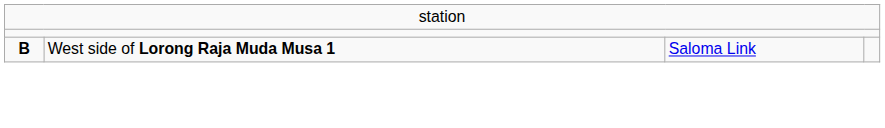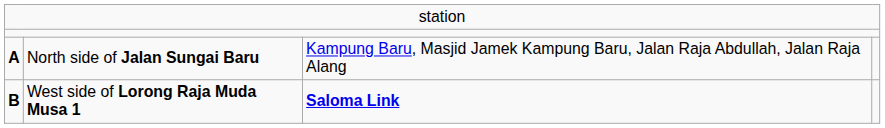+ row: A | North side of Jalan Sungai Baru | Kampung Baru, Masjid Jamek Kampung Baru, Jalan Raja Abdullah, Jalan Raja Alang
West side of Lorong Raja Muda Musa 1 | column 3: normal -> bold
